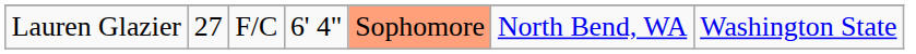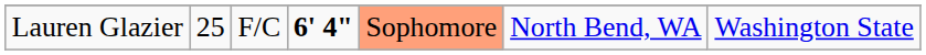Lauren Glazier | column 2: 27 -> 25
Lauren Glazier | column 4: normal -> bold
